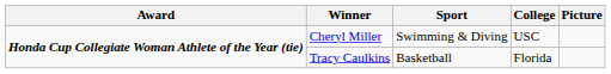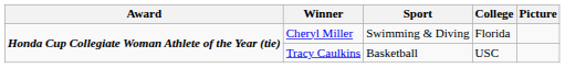Cheryl Miller | College: USC -> Florida
Tracy Caulkins | College: Florida -> USC
